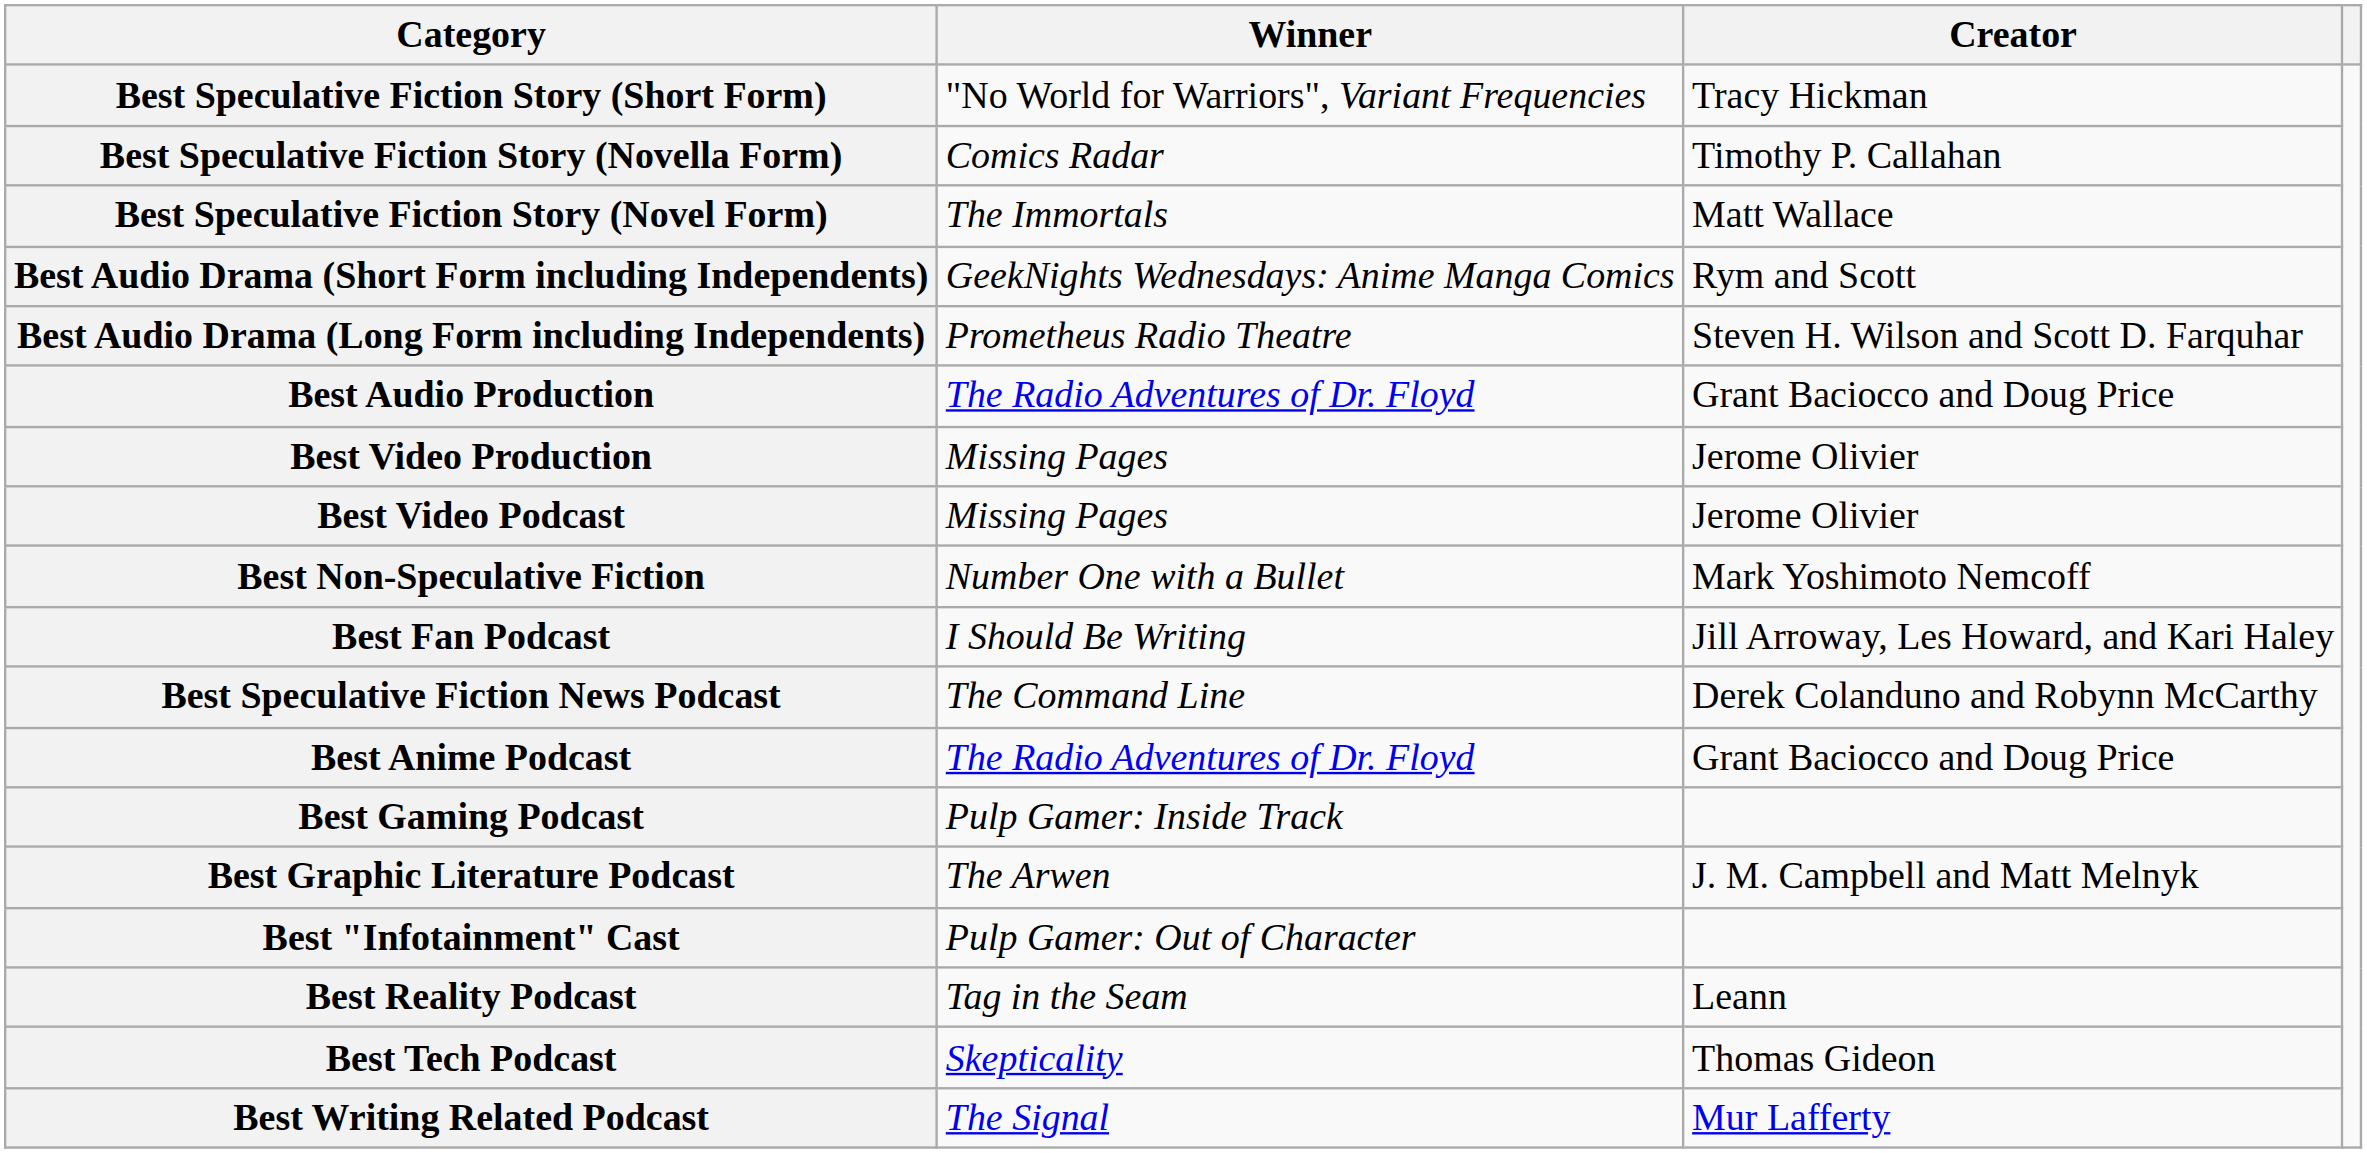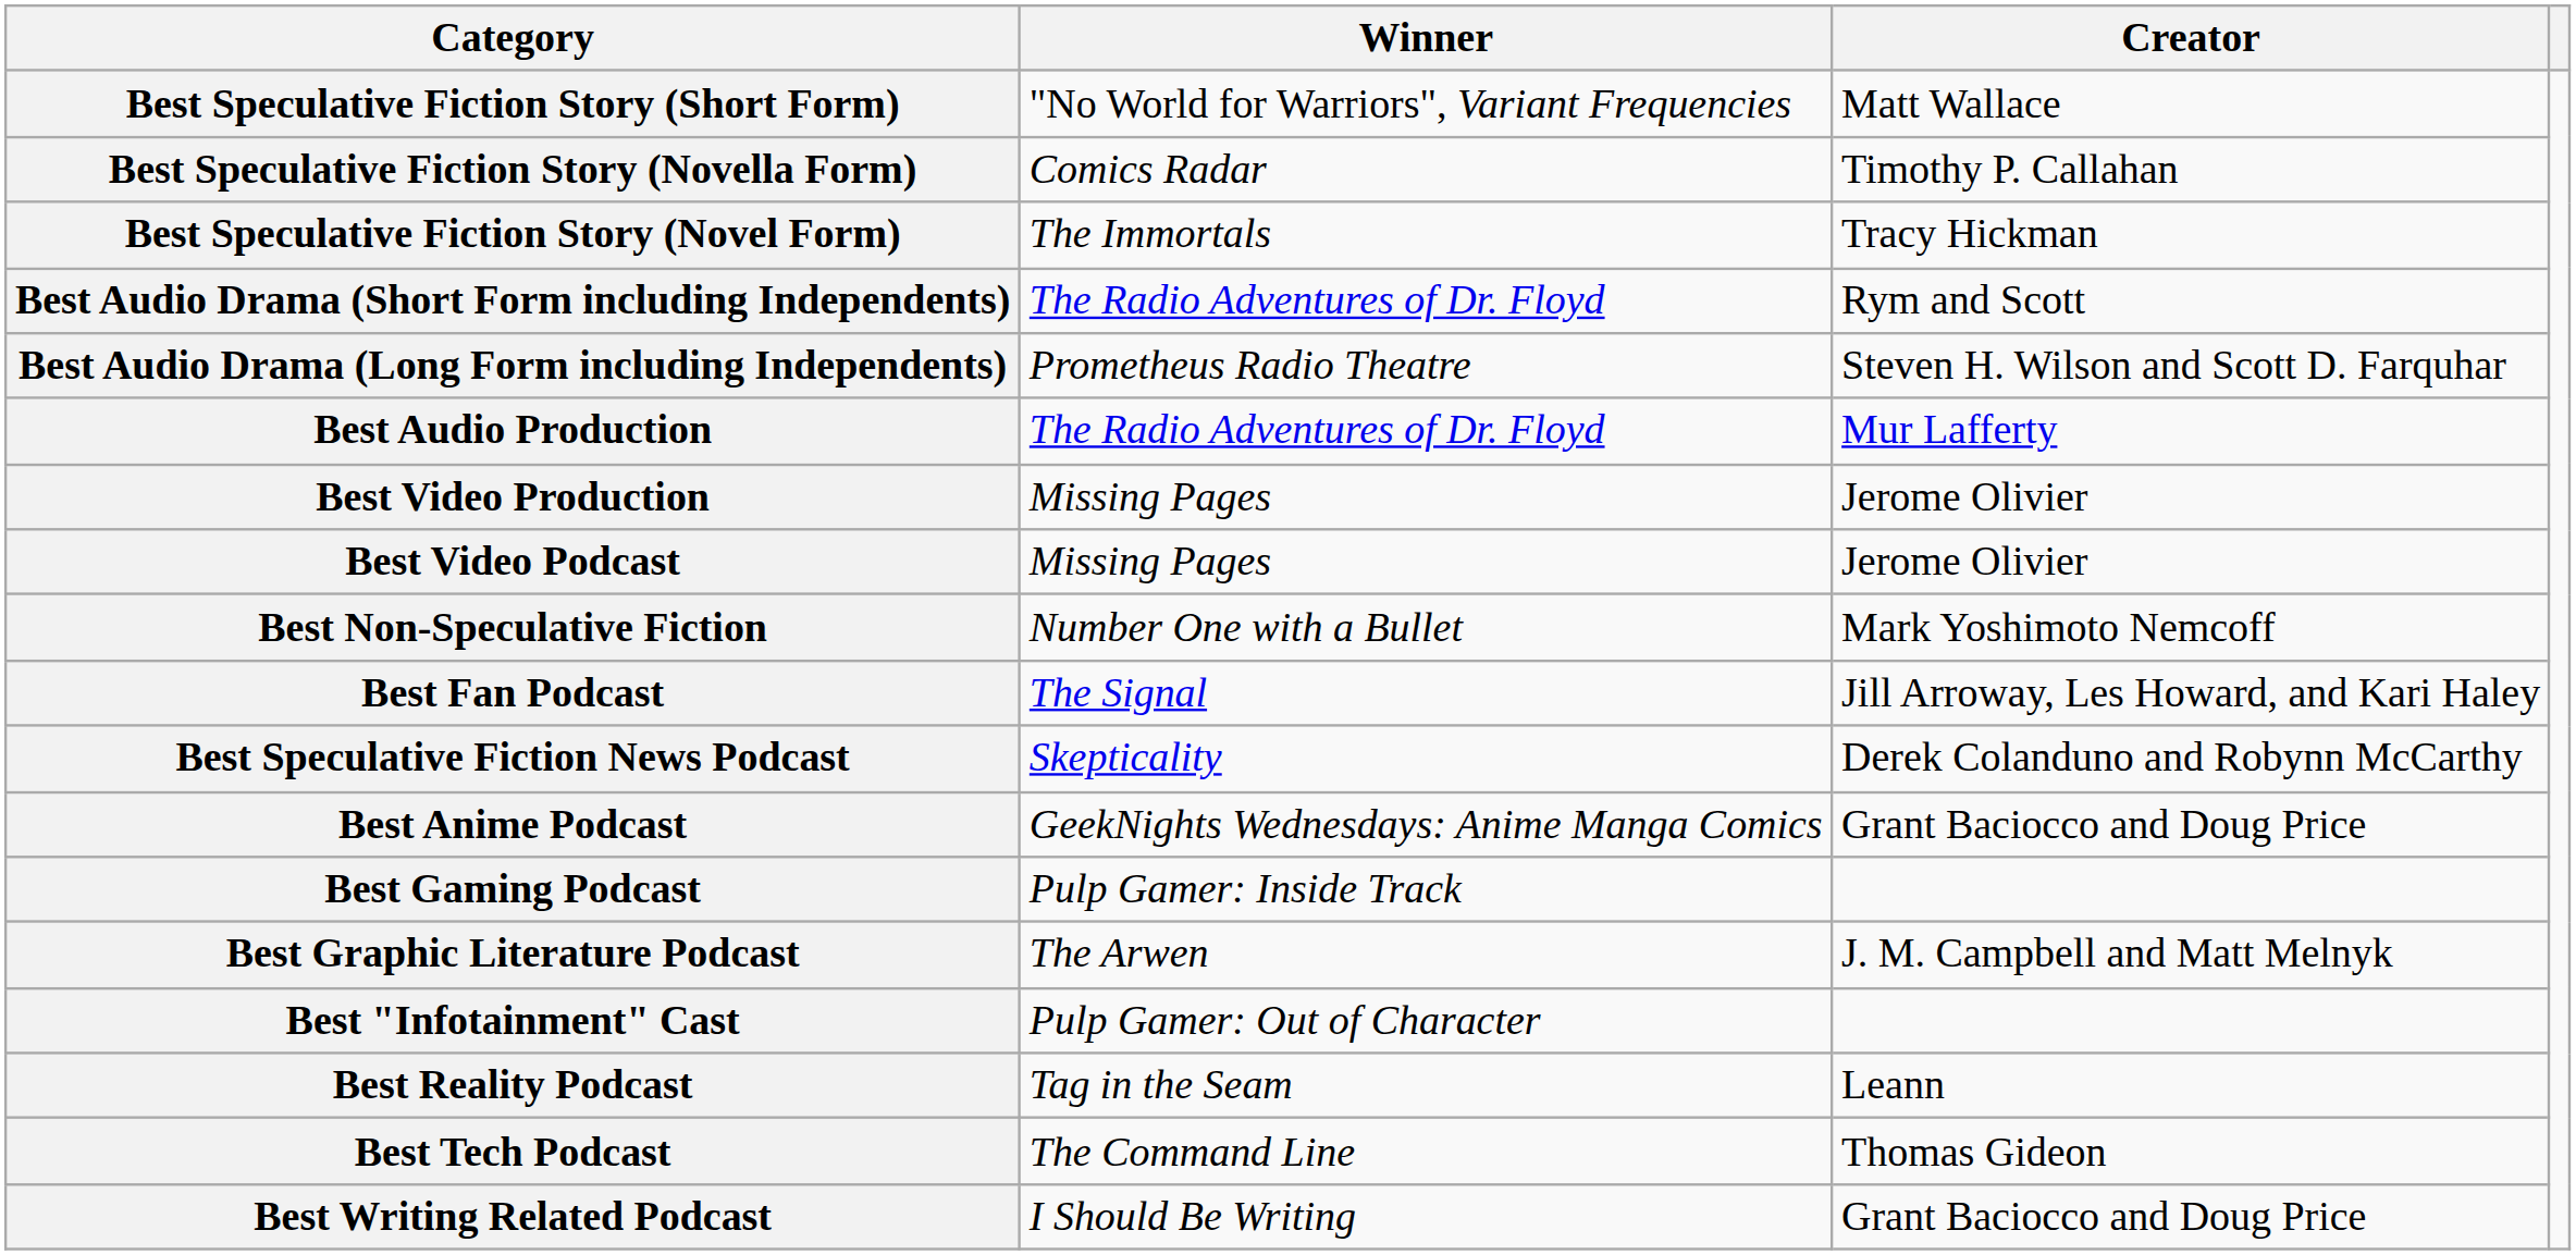Best Speculative Fiction Story (Short Form) | Creator: Tracy Hickman -> Matt Wallace
Best Speculative Fiction Story (Novel Form) | Creator: Matt Wallace -> Tracy Hickman
Best Audio Drama (Short Form including Independents) | Winner: GeekNights Wednesdays: Anime Manga Comics -> The Radio Adventures of Dr. Floyd
Best Audio Production | Creator: Grant Baciocco and Doug Price -> Mur Lafferty
Best Fan Podcast | Winner: I Should Be Writing -> The Signal
Best Speculative Fiction News Podcast | Winner: The Command Line -> Skepticality
Best Anime Podcast | Winner: The Radio Adventures of Dr. Floyd -> GeekNights Wednesdays: Anime Manga Comics
Best Tech Podcast | Winner: Skepticality -> The Command Line
Best Writing Related Podcast | Winner: The Signal -> I Should Be Writing
Best Writing Related Podcast | Creator: Mur Lafferty -> Grant Baciocco and Doug Price
